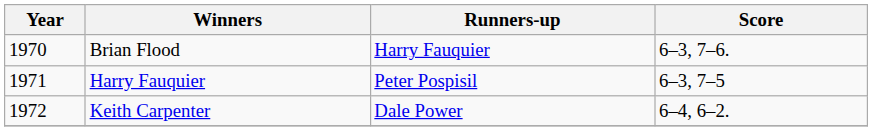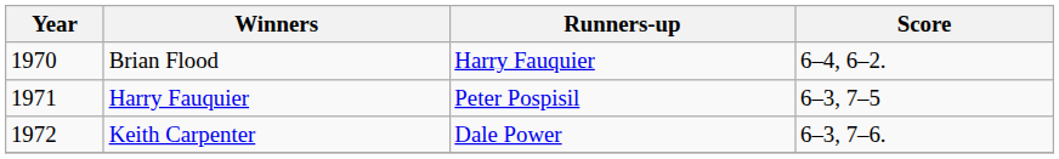Brian Flood | Score: 6–3, 7–6. -> 6–4, 6–2.
Keith Carpenter | Score: 6–4, 6–2. -> 6–3, 7–6.
